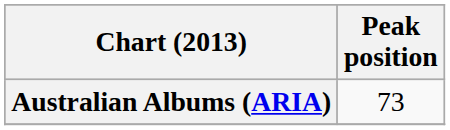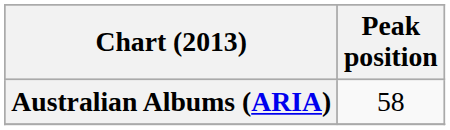Australian Albums (ARIA) | Peak position: 73 -> 58
